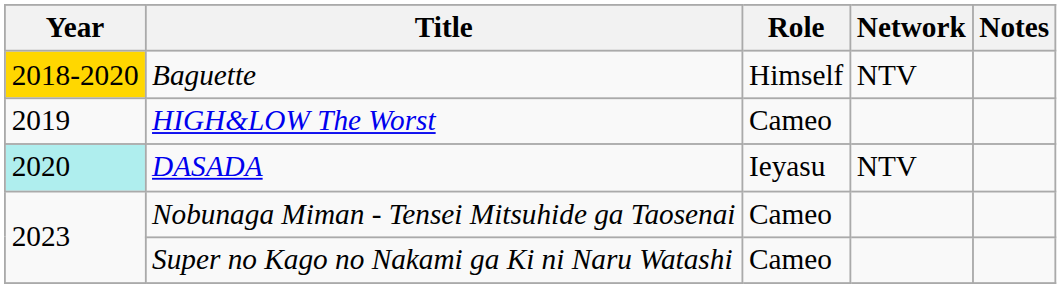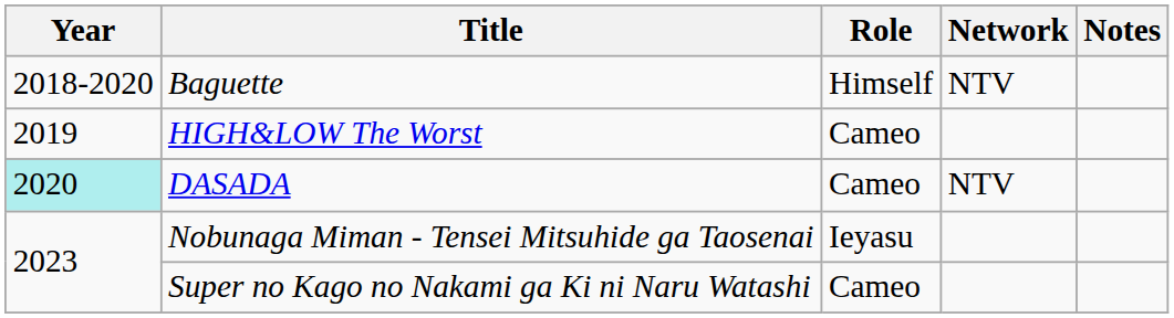Baguette | Year: gold background -> no background
DASADA | Role: Ieyasu -> Cameo
Nobunaga Miman - Tensei Mitsuhide ga Taosenai | Role: Cameo -> Ieyasu
